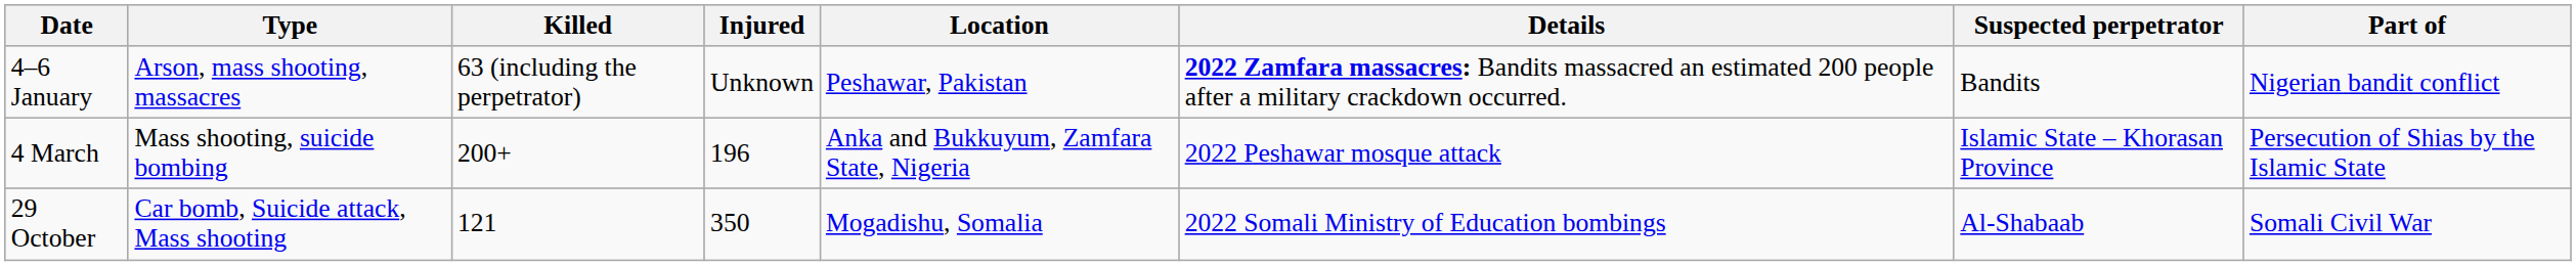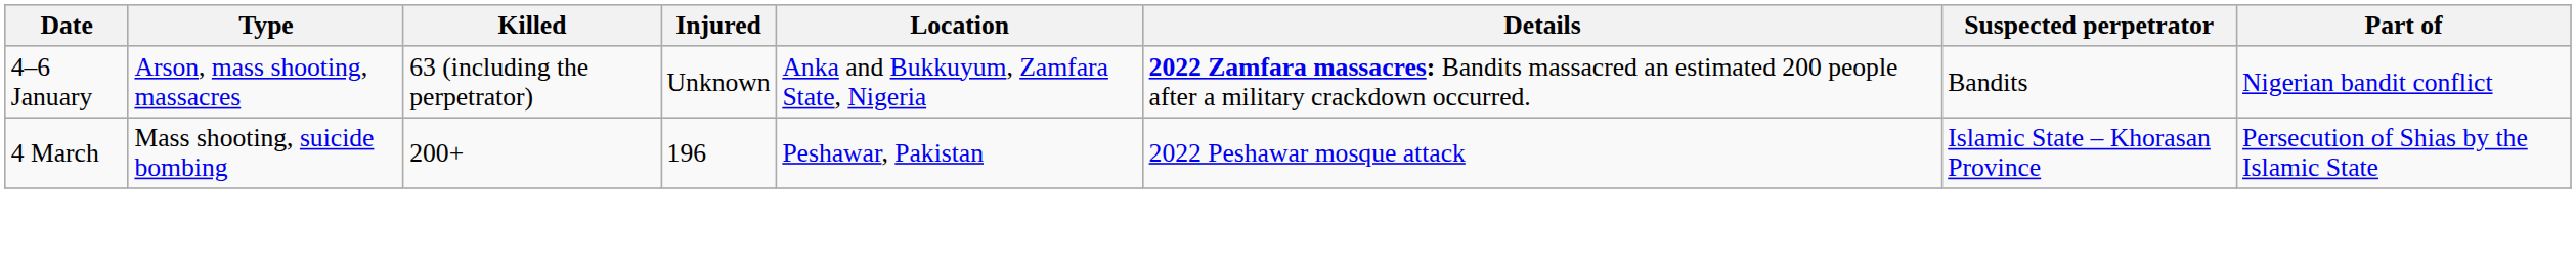4–6 January | Location: Peshawar, Pakistan -> Anka and Bukkuyum, Zamfara State, Nigeria
4 March | Location: Anka and Bukkuyum, Zamfara State, Nigeria -> Peshawar, Pakistan
- row: 29 October | Car bomb, Suicide attack, Mass shooting | 121 | 350 | Mogadishu, Somalia | 2022 Somali Ministry of Education bombings | Al-Shabaab | Somali Civil War
